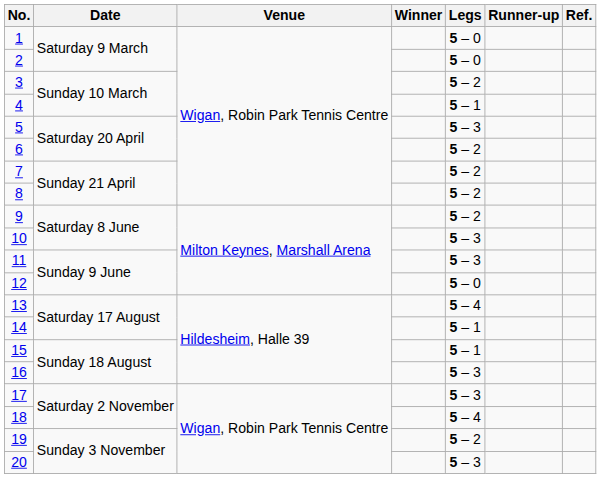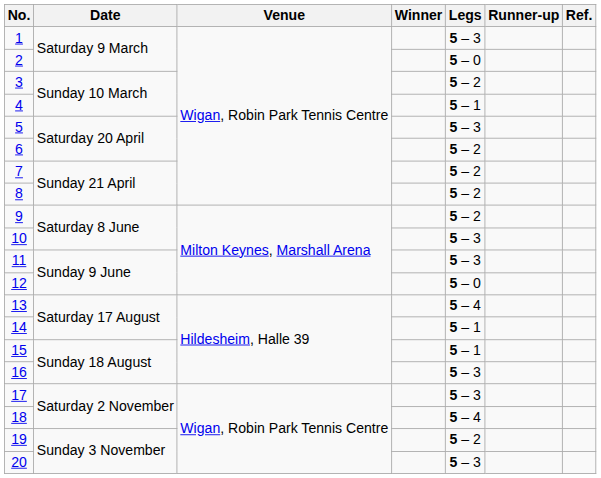1 | Legs: 5 – 0 -> 5 – 3
